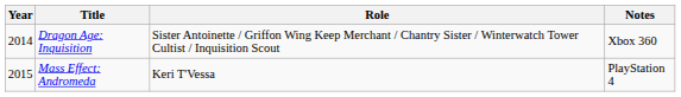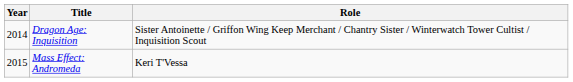- column: Notes | Xbox 360 | PlayStation 4
